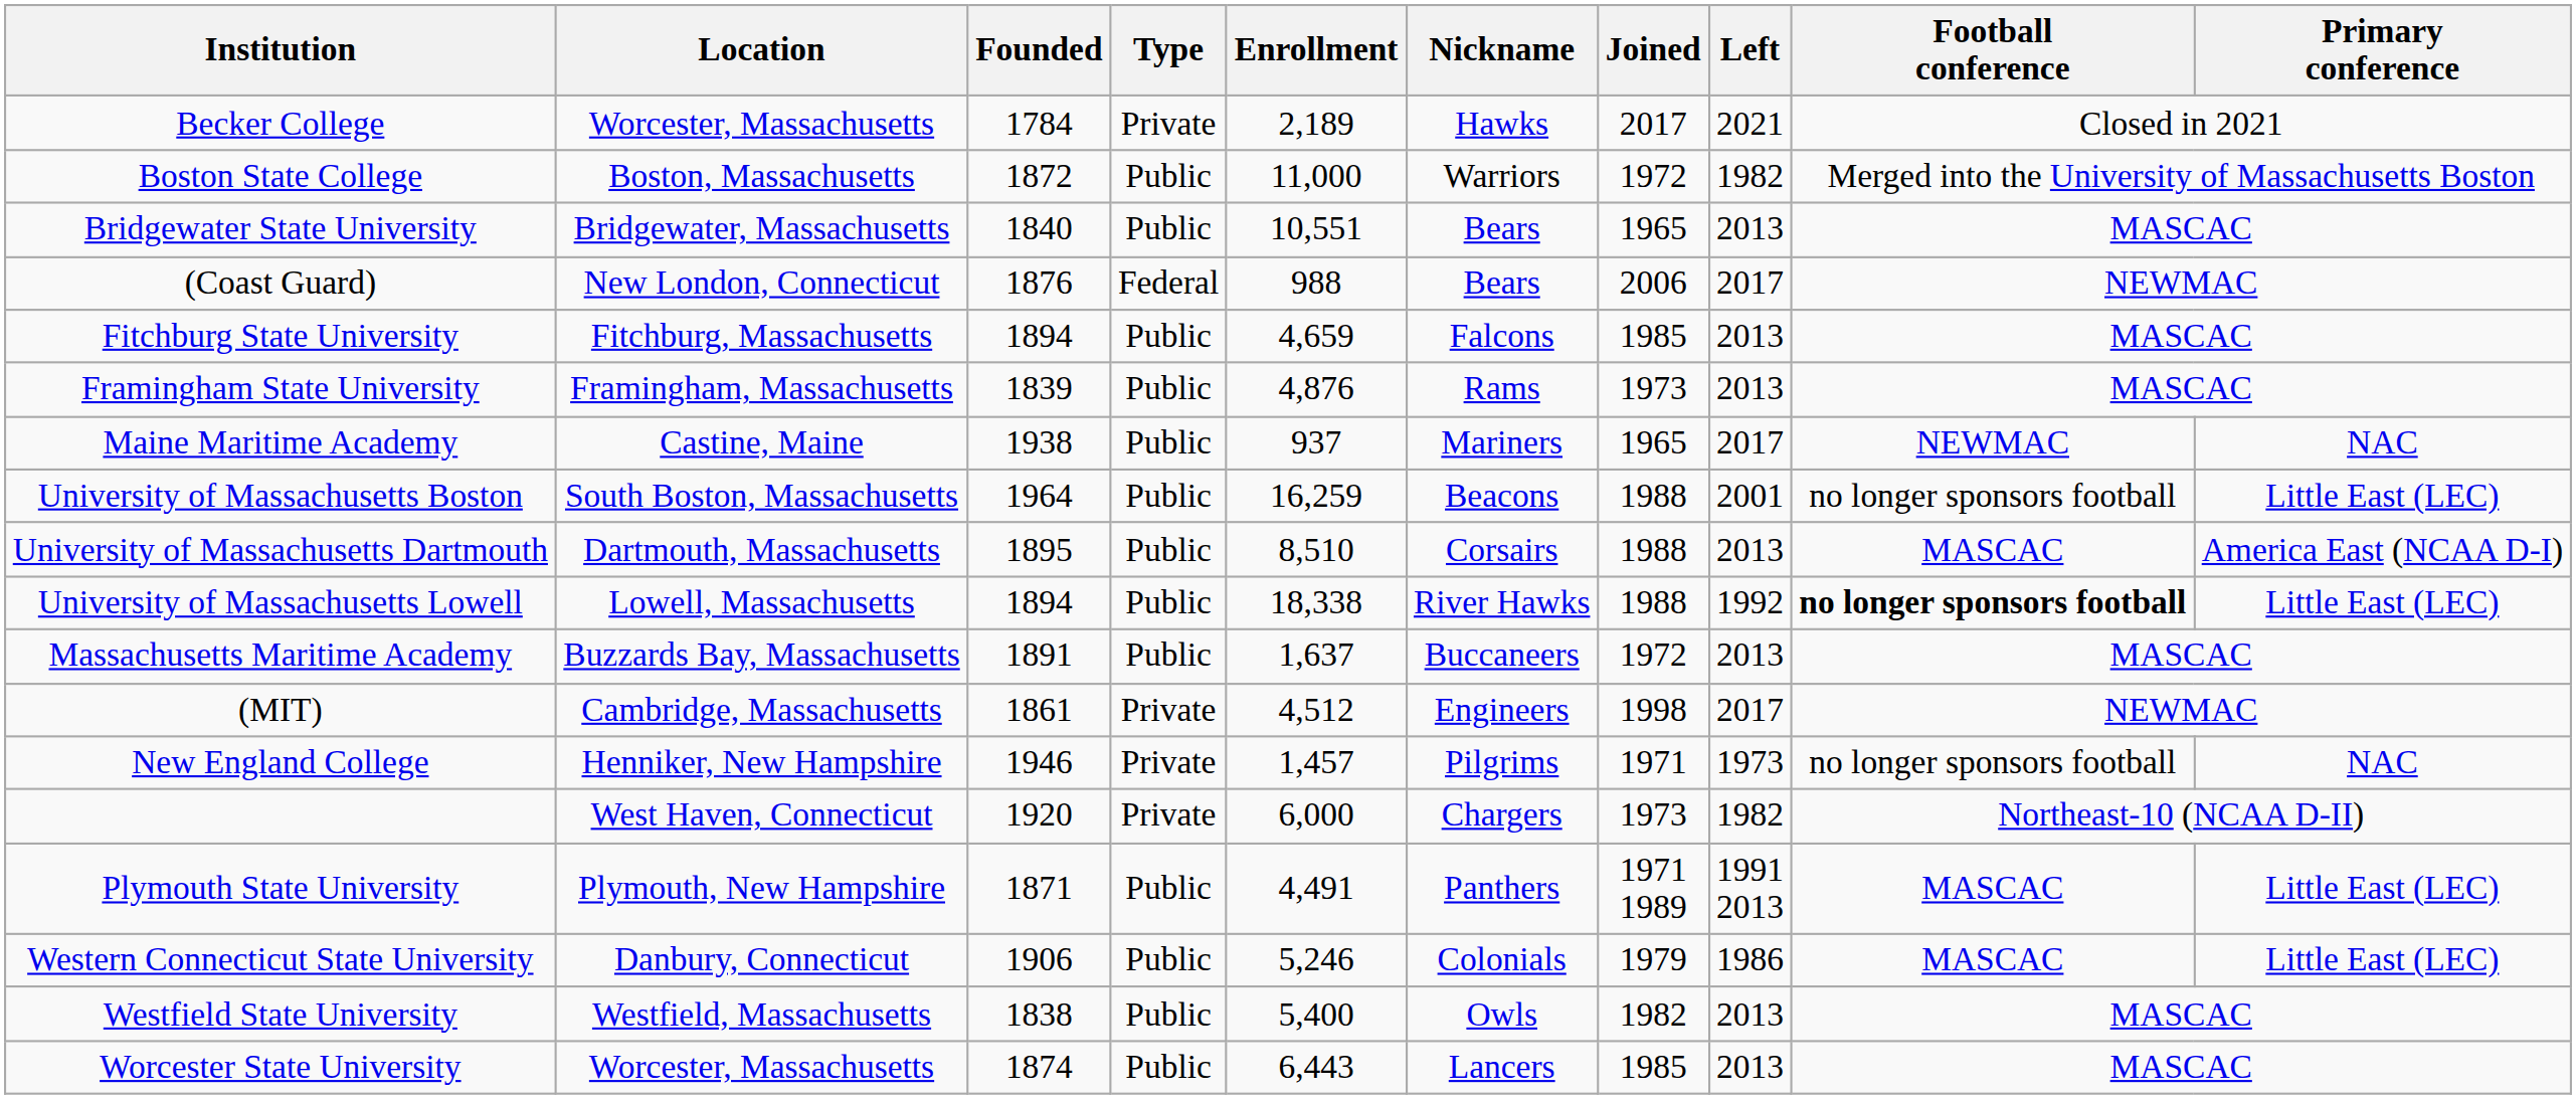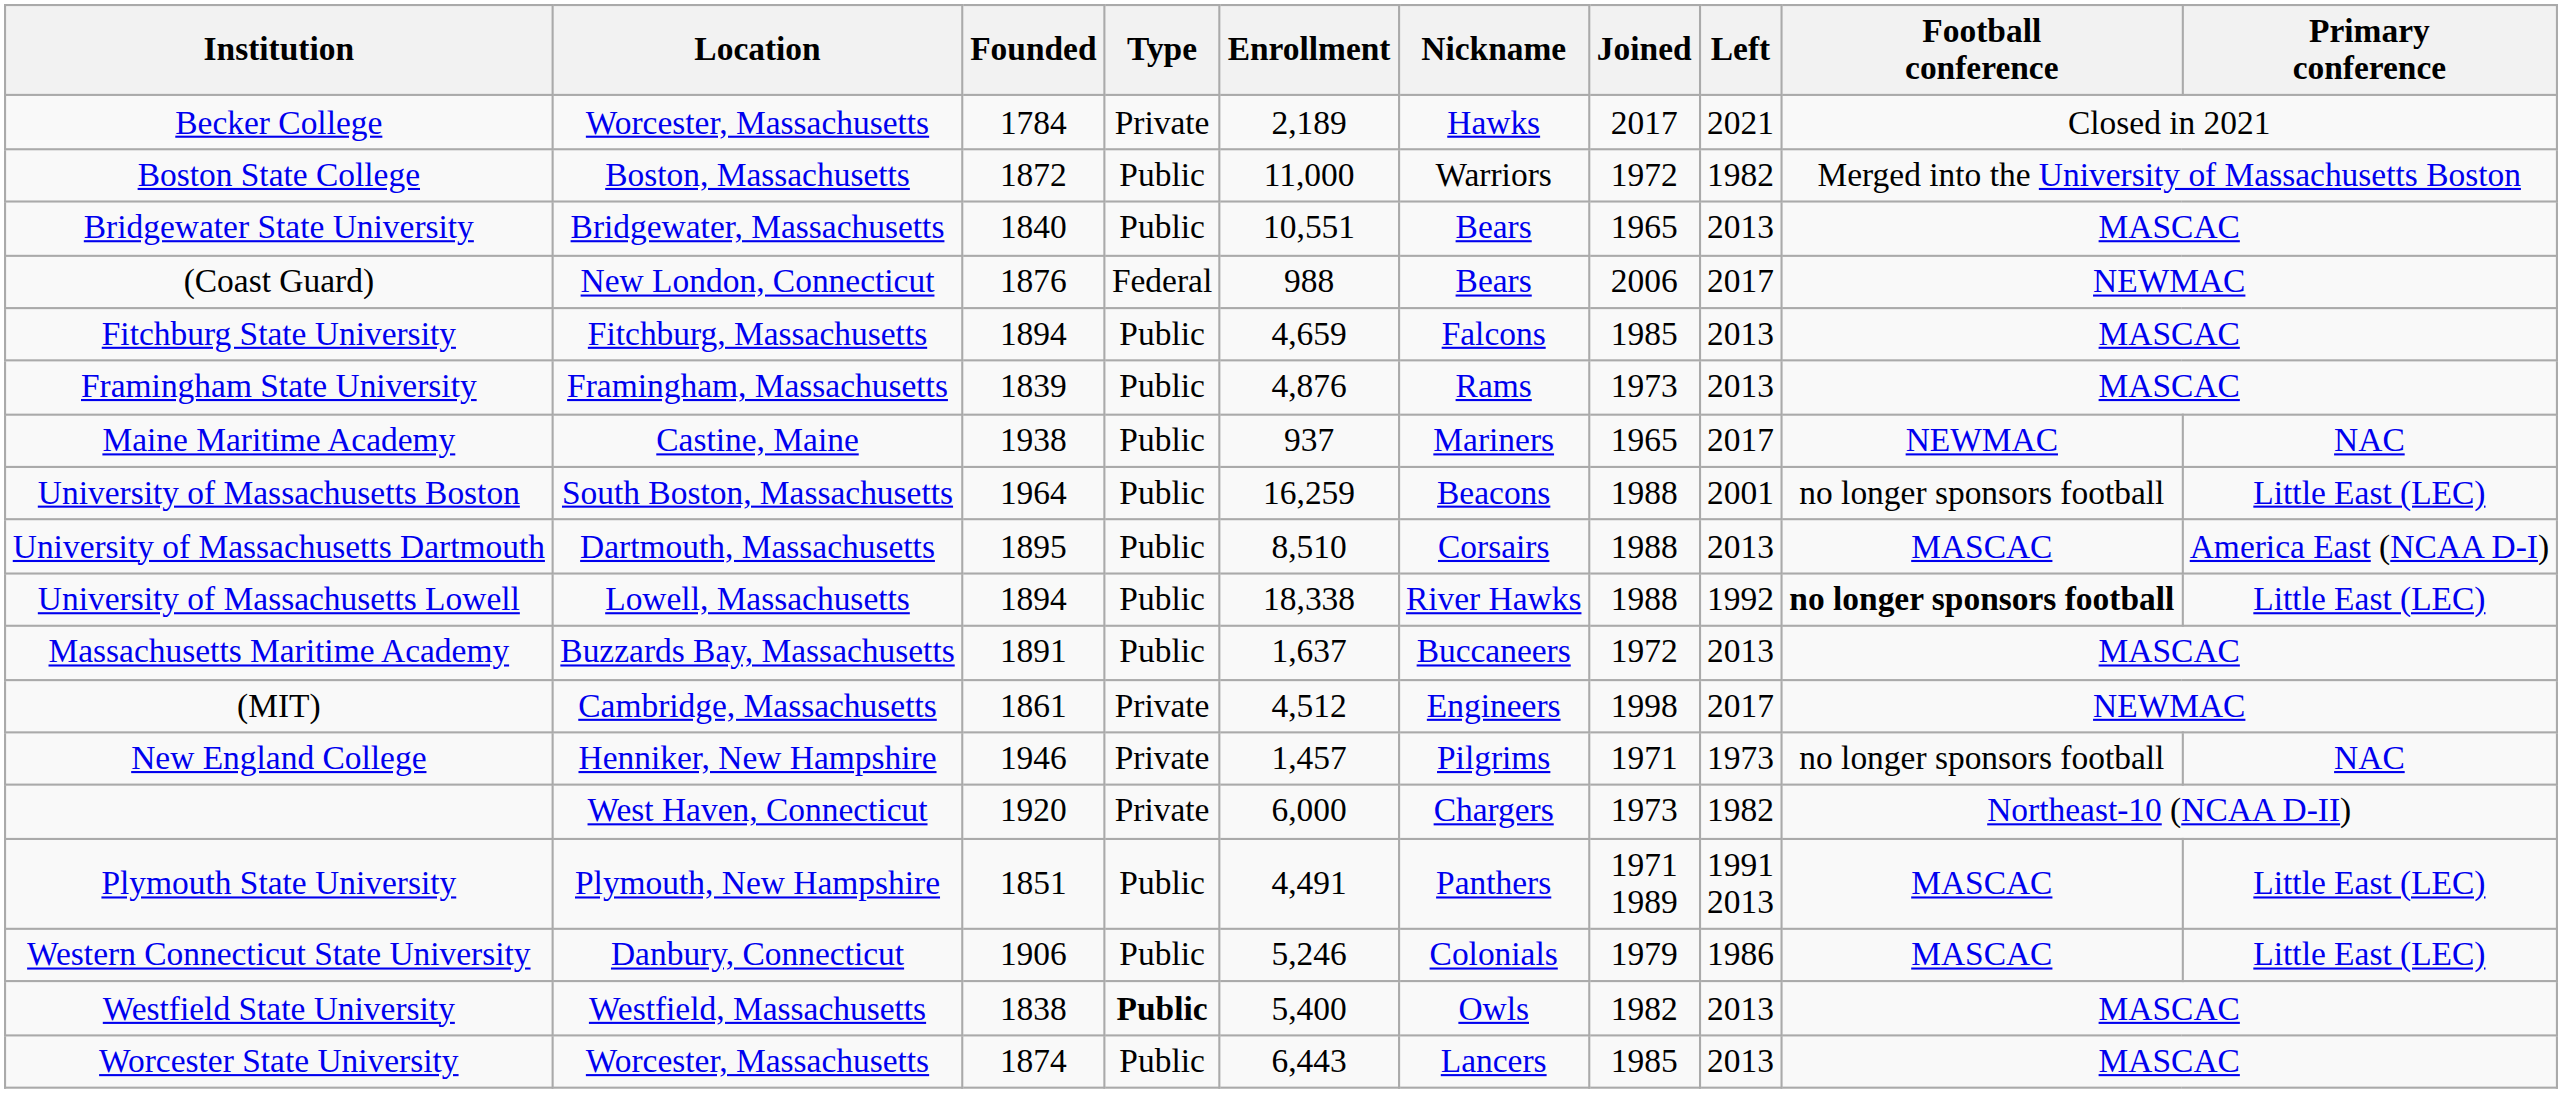Plymouth State University | Founded: 1871 -> 1851
Westfield State University | Type: normal -> bold
